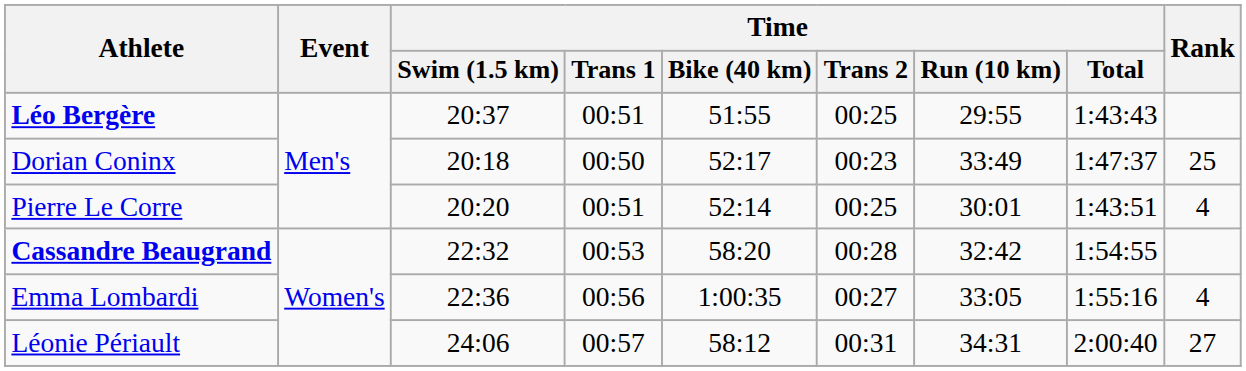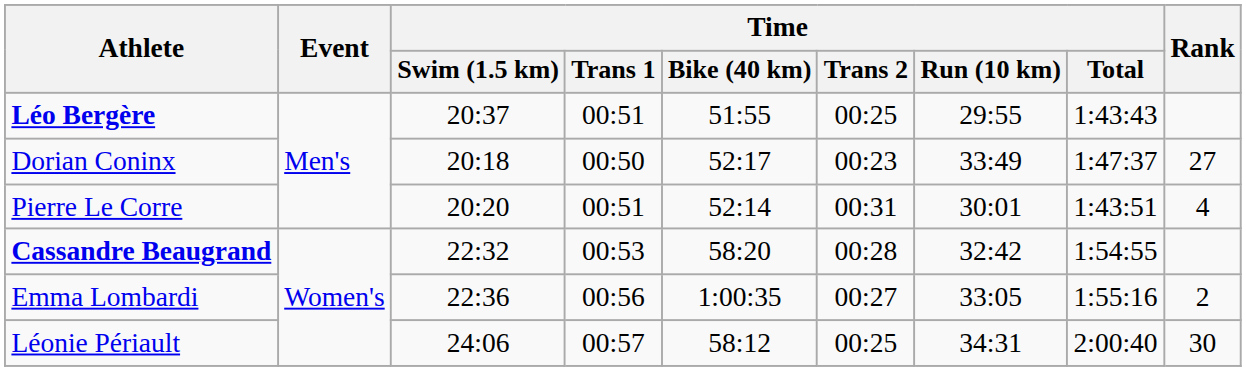Dorian Coninx | Rank: 25 -> 27
Pierre Le Corre | Time / Trans 2: 00:25 -> 00:31
Emma Lombardi | Rank: 4 -> 2
Léonie Périault | Time / Trans 2: 00:31 -> 00:25
Léonie Périault | Rank: 27 -> 30
